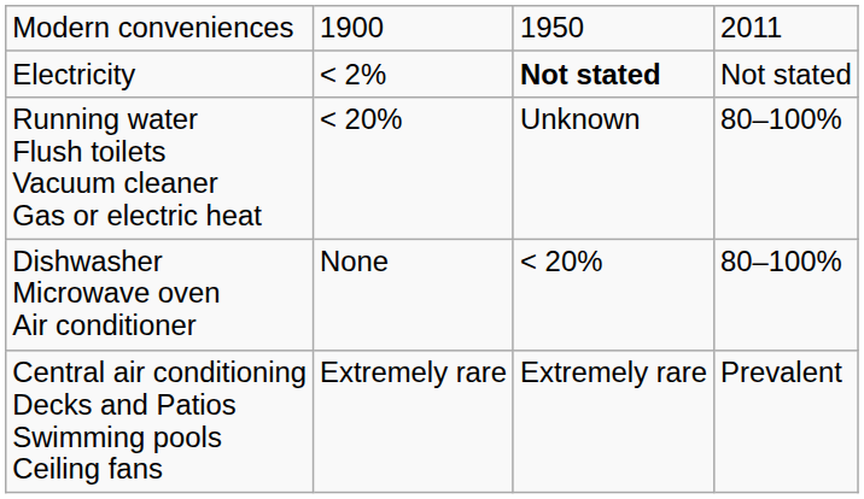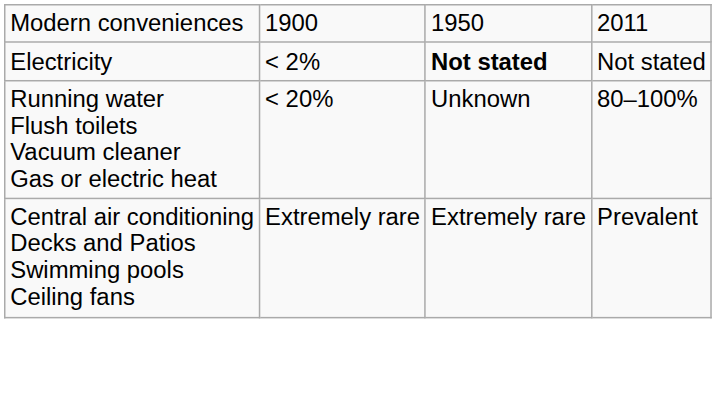- row: Dishwasher Microwave oven Air conditioner | None | < 20% | 80–100%
